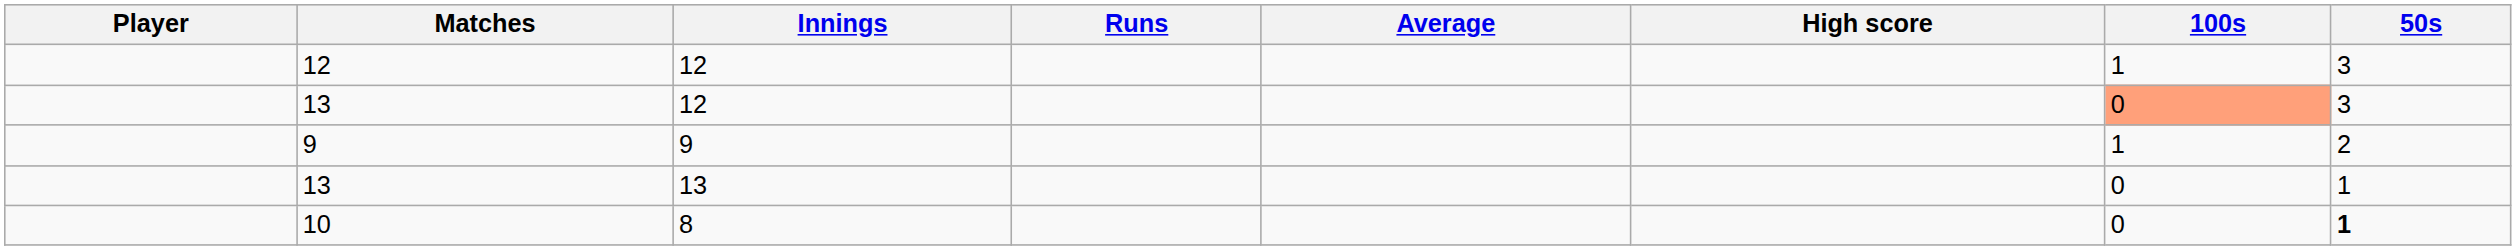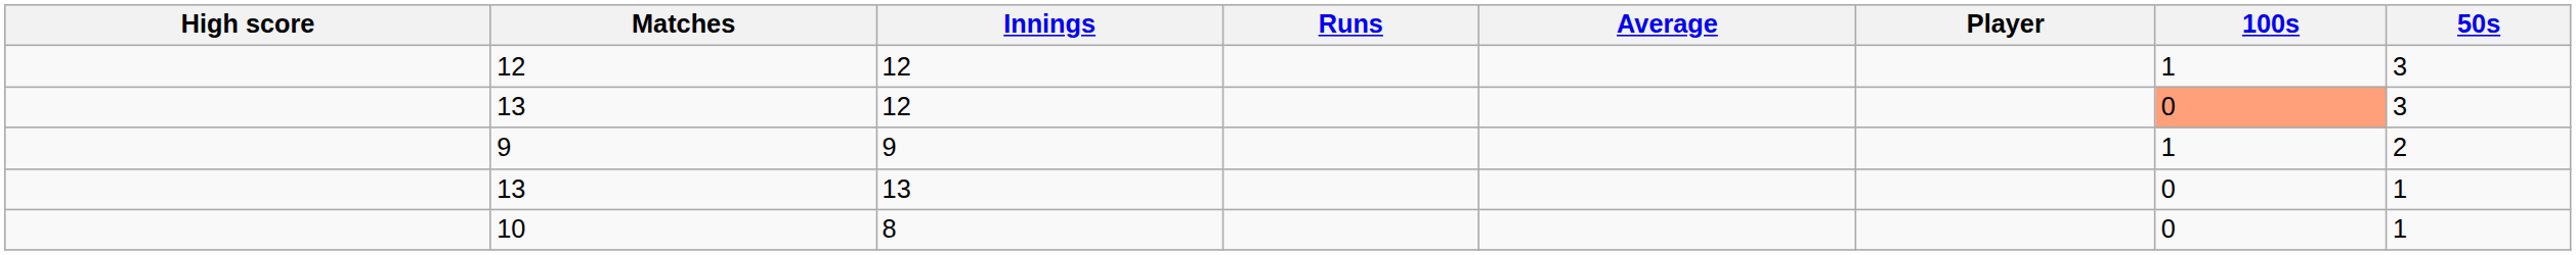columns swapped: Player <-> High score
10 | 50s: bold -> normal
